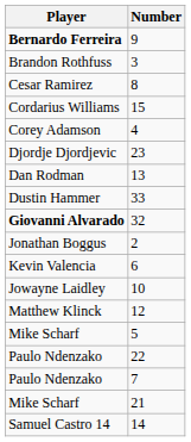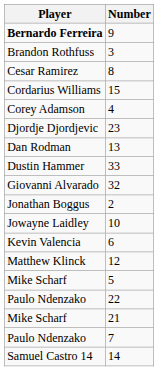32 | Player: bold -> normal
rows swapped: 10 <-> 6
rows swapped: 21 <-> 7
